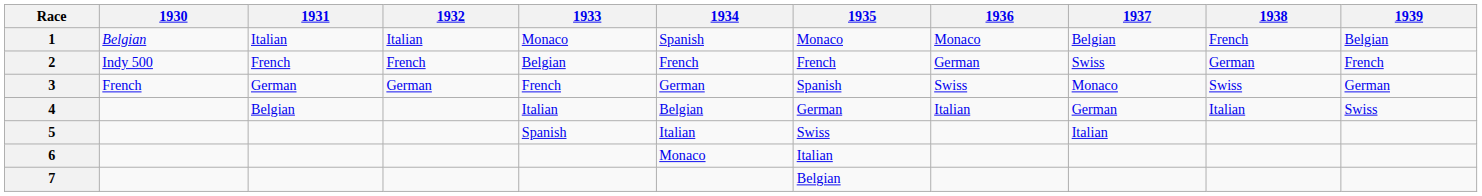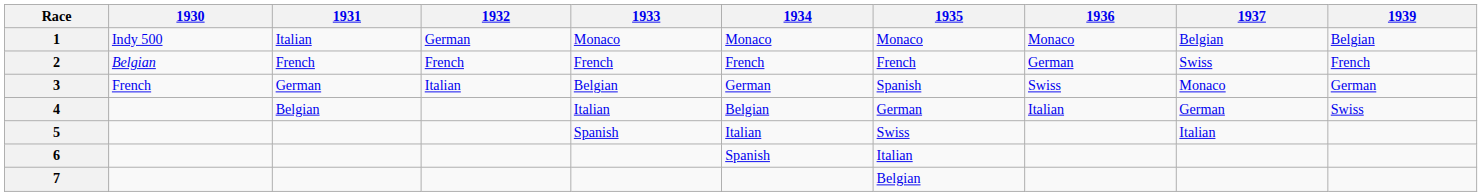- column: 1938 | French | German | Swiss | Italian
1 | 1930: Belgian -> Indy 500
1 | 1932: Italian -> German
1 | 1934: Spanish -> Monaco
2 | 1930: Indy 500 -> Belgian
2 | 1933: Belgian -> French
3 | 1932: German -> Italian
3 | 1933: French -> Belgian
6 | 1934: Monaco -> Spanish
